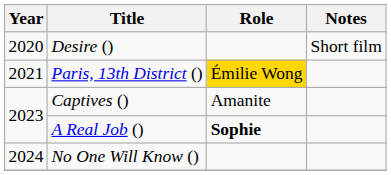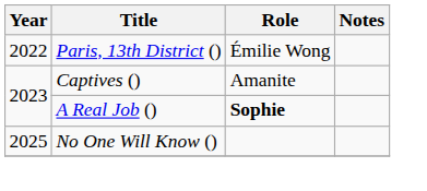- row: 2020 | Desire () | Short film
Paris, 13th District () | Year: 2021 -> 2022
Paris, 13th District () | Role: gold background -> no background
No One Will Know () | Year: 2024 -> 2025
